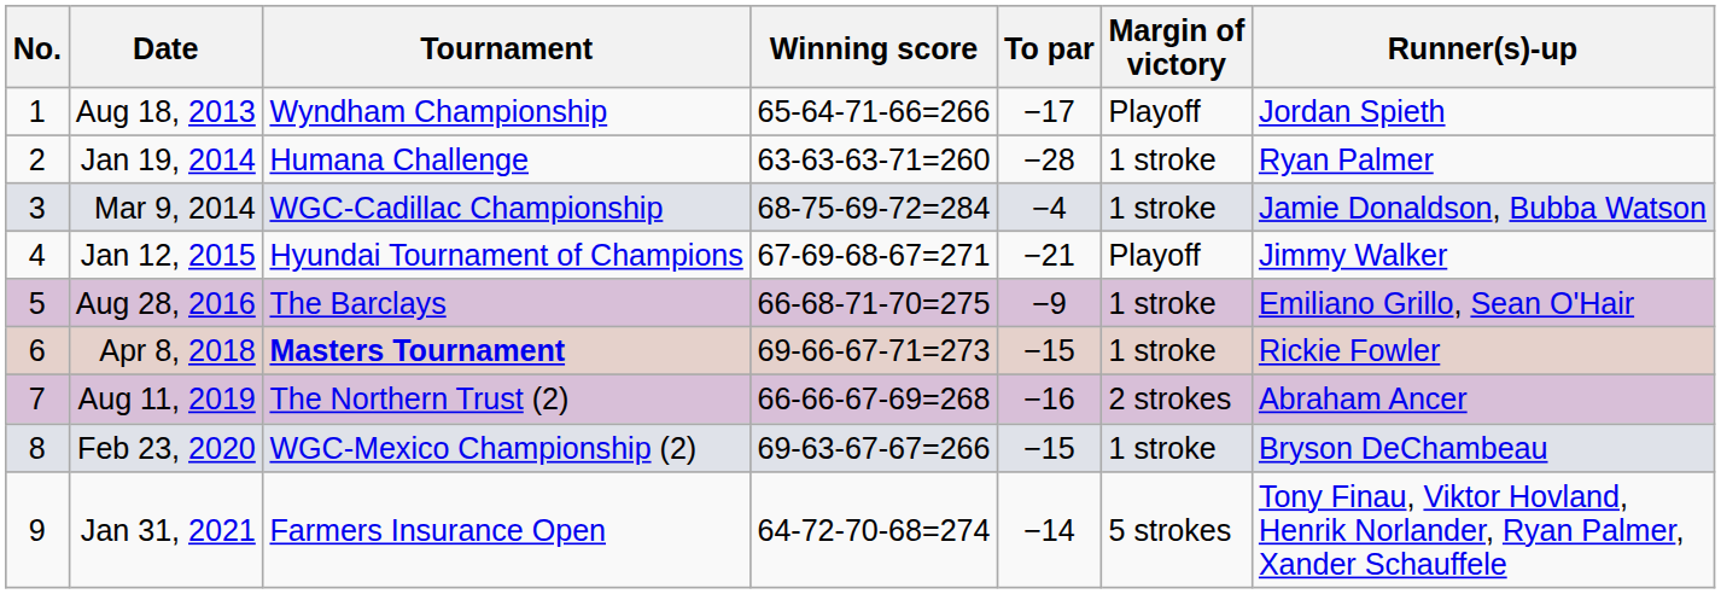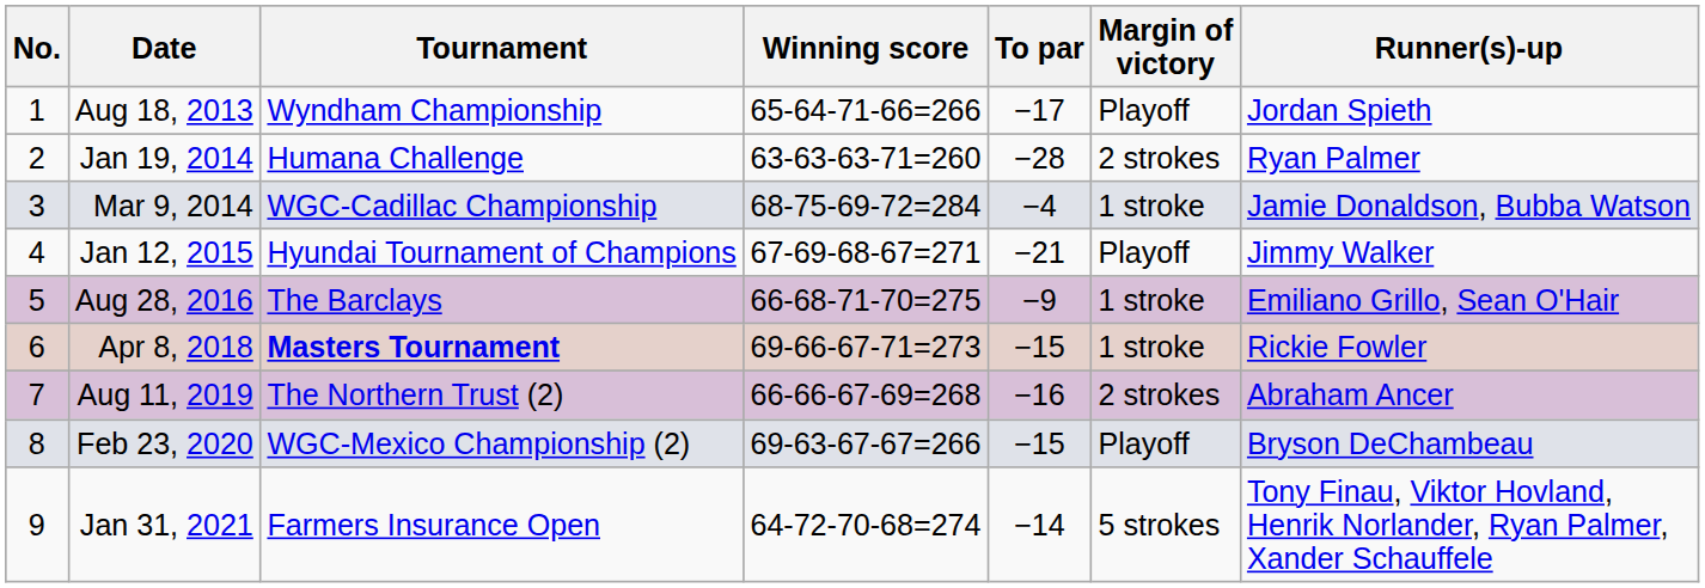Jan 19, 2014 | Margin of victory: 1 stroke -> 2 strokes
Feb 23, 2020 | Margin of victory: 1 stroke -> Playoff
